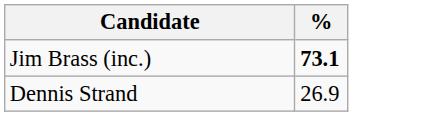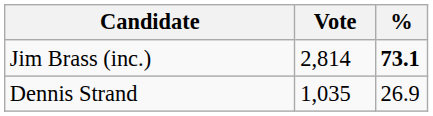+ column: Vote | 2,814 | 1,035
